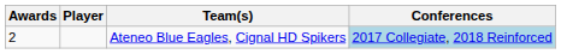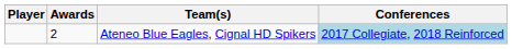columns swapped: Awards <-> Player
